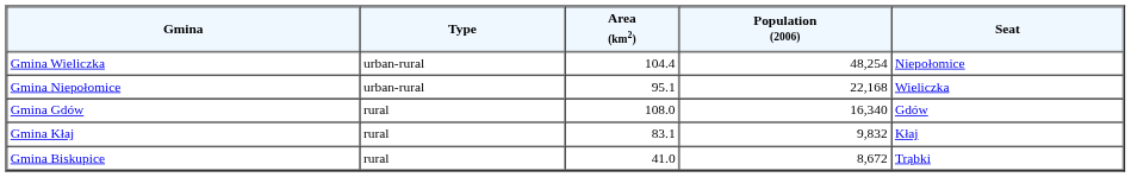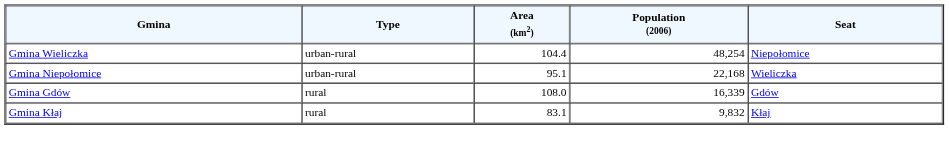Gmina Gdów | Population (2006): 16,340 -> 16,339
- row: Gmina Biskupice | rural | 41.0 | 8,672 | Trąbki
